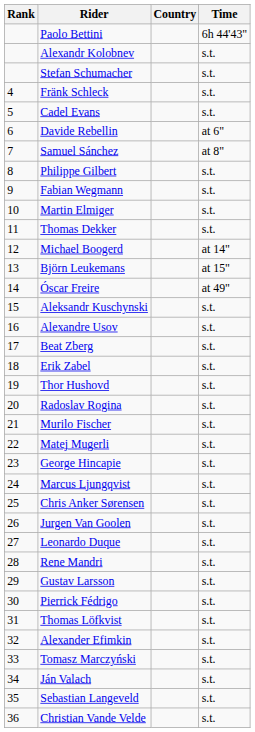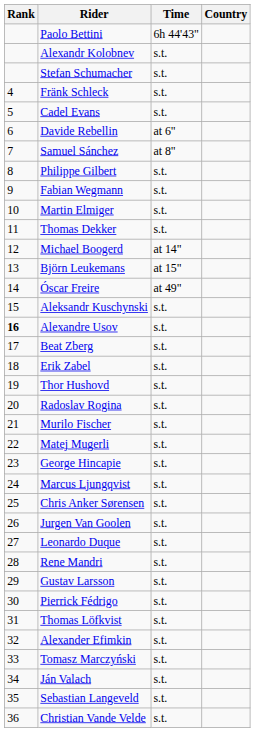columns swapped: Country <-> Time
Alexandre Usov | Rank: normal -> bold
